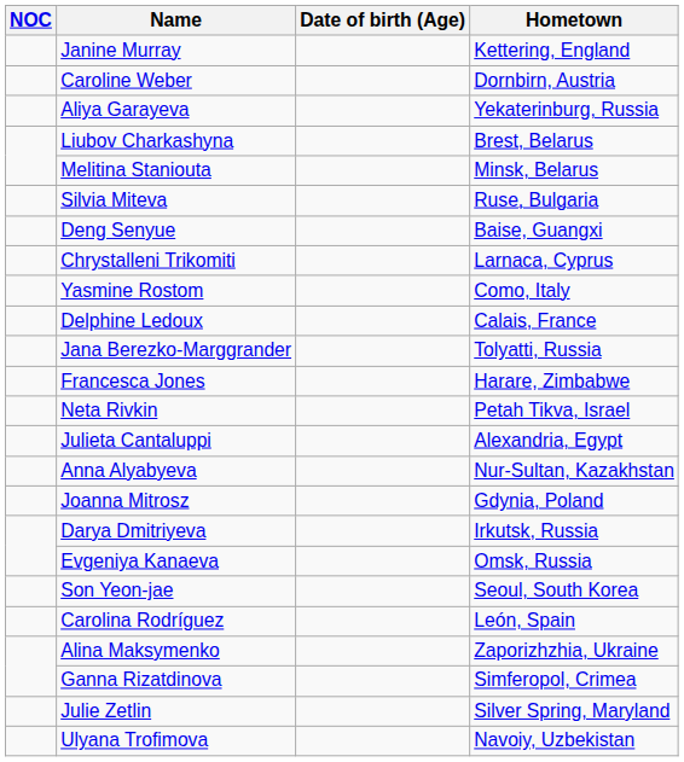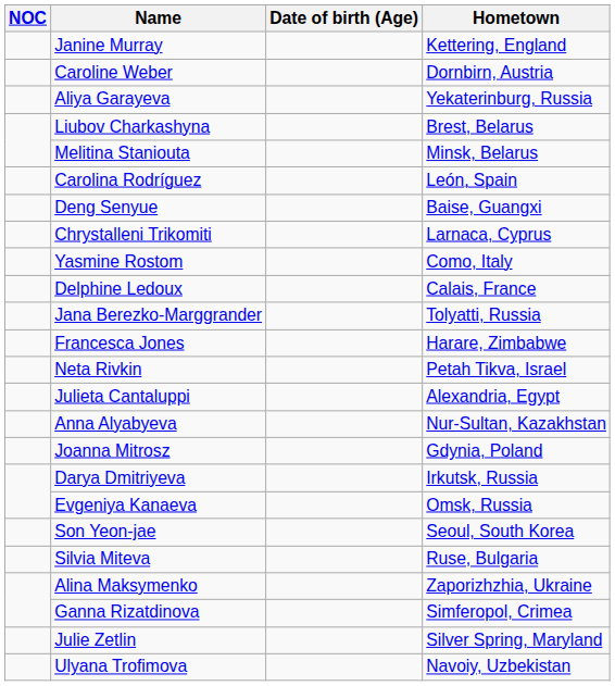rows swapped: Silvia Miteva <-> Carolina Rodríguez
